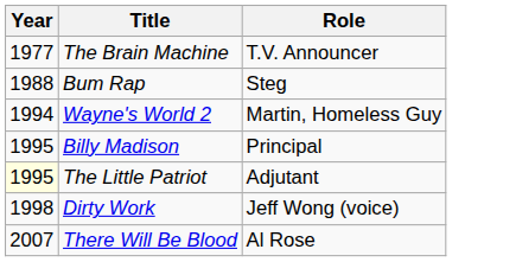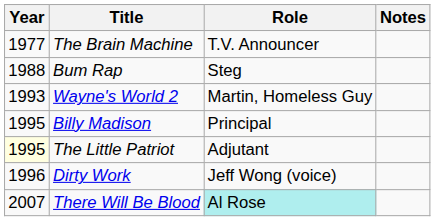+ column: Notes
Wayne's World 2 | Year: 1994 -> 1993
Dirty Work | Year: 1998 -> 1996
There Will Be Blood | Role: no background -> paleturquoise background
